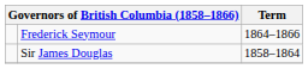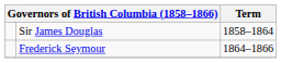rows swapped: Sir James Douglas <-> Frederick Seymour
